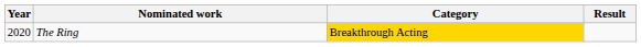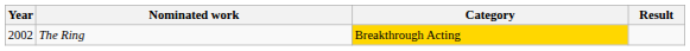The Ring | Year: 2020 -> 2002
